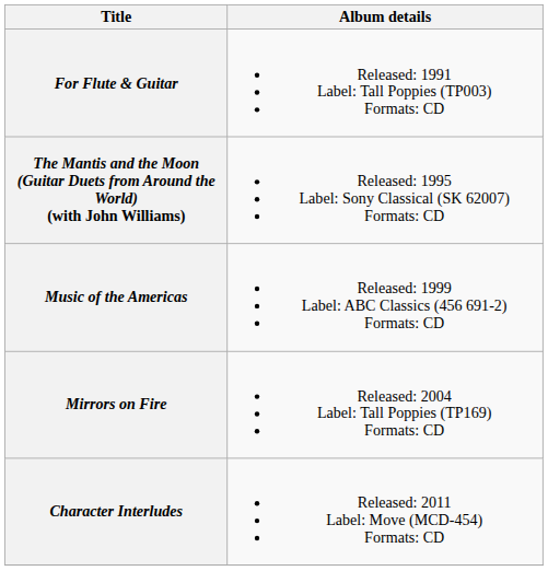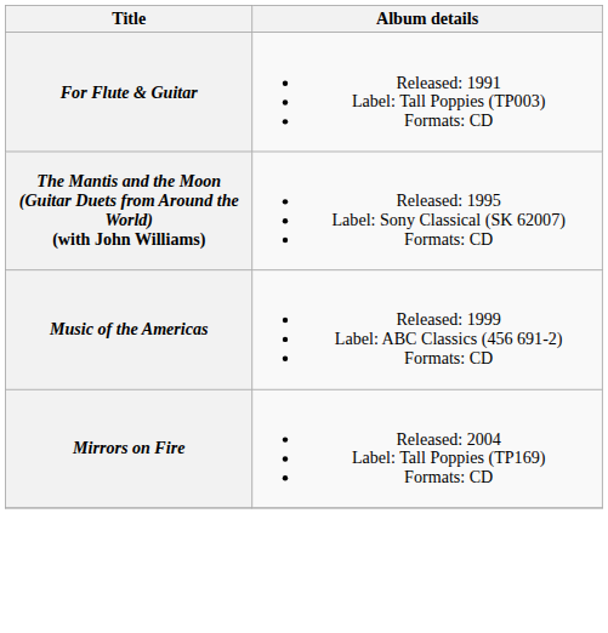- row: Character Interludes | Released: 2011 Label: Move (MCD-454) Formats: CD
